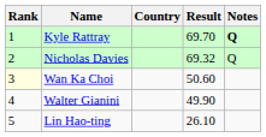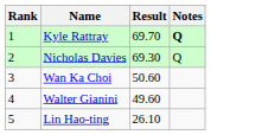- column: Country
Nicholas Davies | Result: 69.32 -> 69.30
Wan Ka Choi | Rank: lightyellow background -> no background
Walter Gianini | Result: 49.90 -> 49.60
